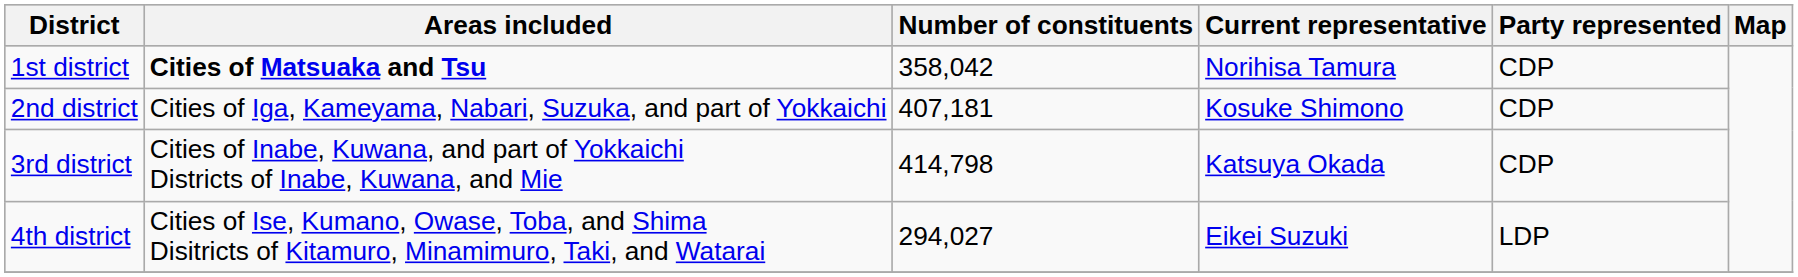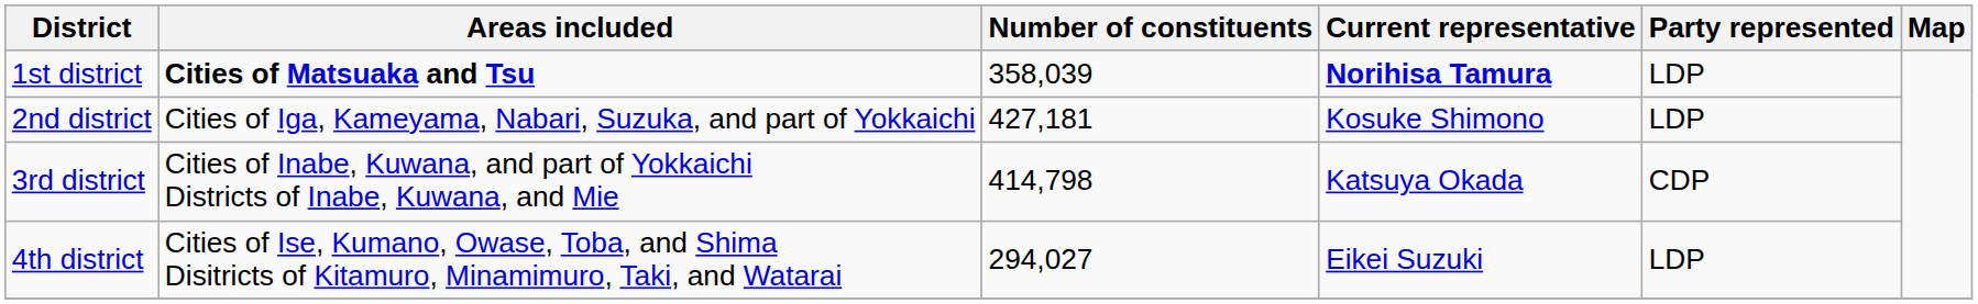1st district | Number of constituents: 358,042 -> 358,039
1st district | Current representative: normal -> bold
1st district | Party represented: CDP -> LDP
2nd district | Number of constituents: 407,181 -> 427,181
2nd district | Party represented: CDP -> LDP
